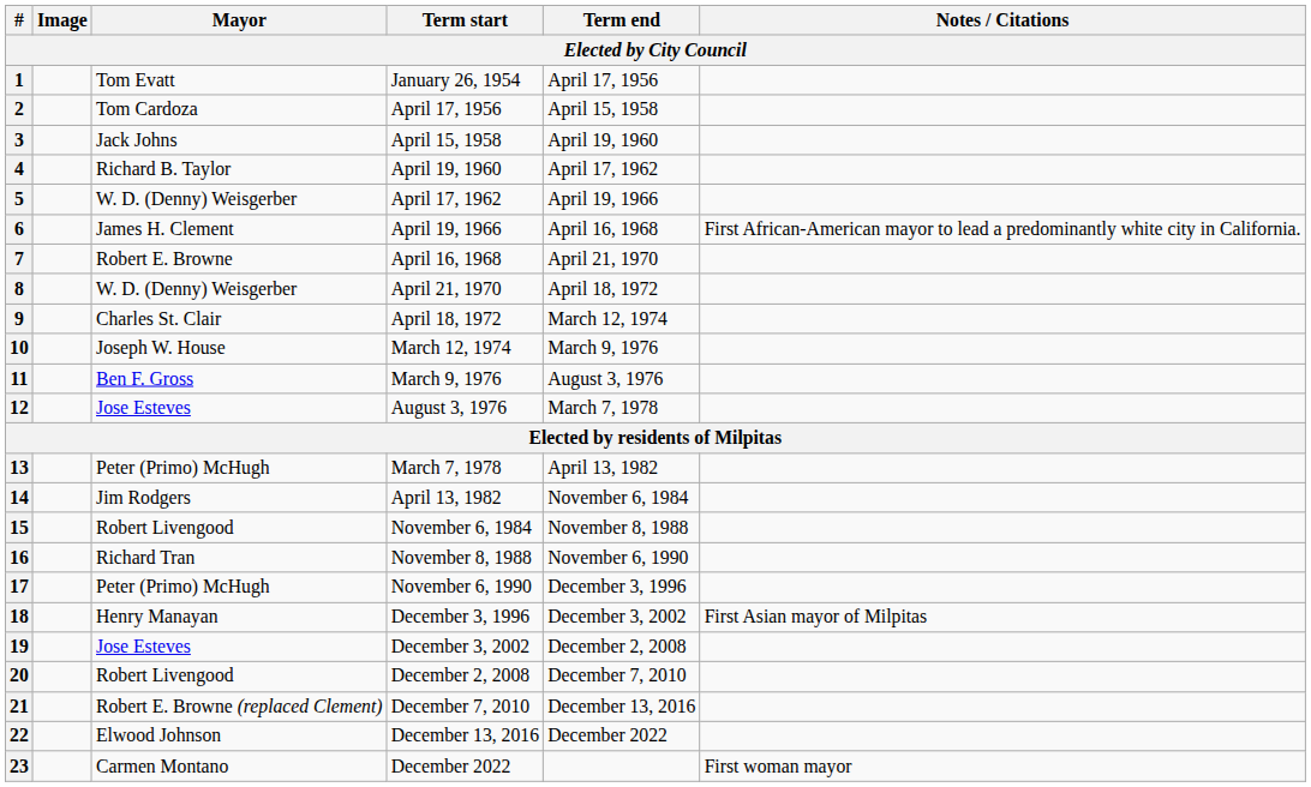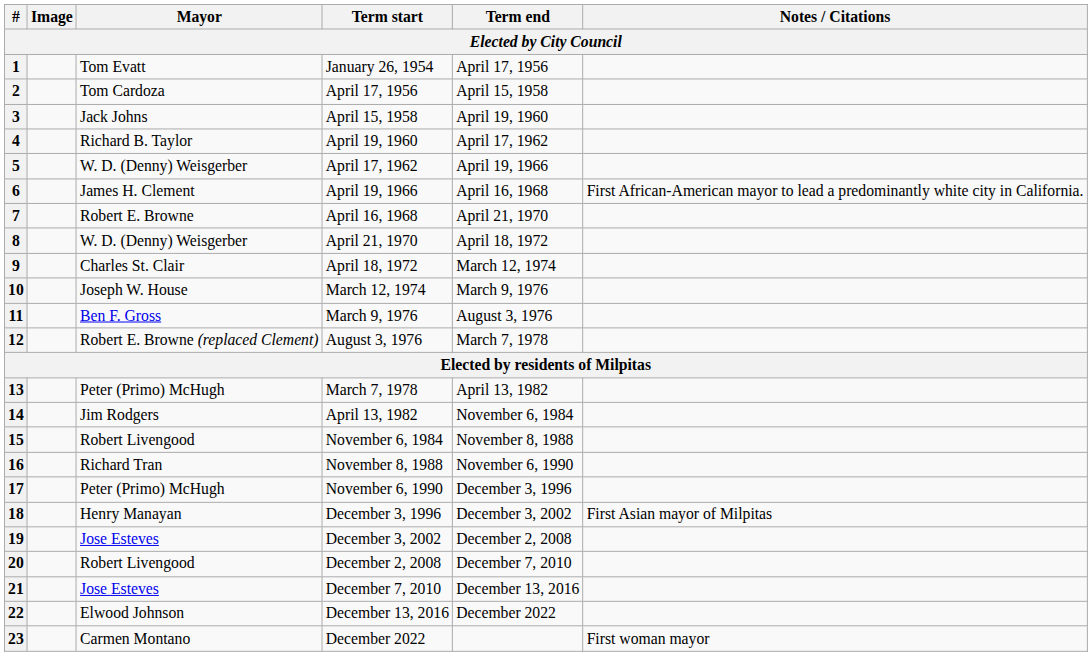12 | Mayor: Jose Esteves -> Robert E. Browne (replaced Clement)
21 | Mayor: Robert E. Browne (replaced Clement) -> Jose Esteves
